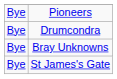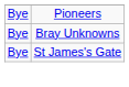- row: Bye | Drumcondra
